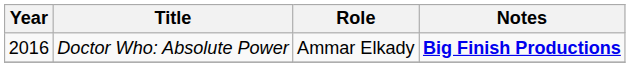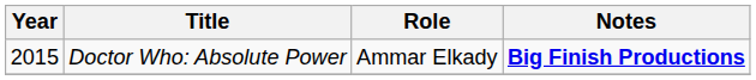Doctor Who: Absolute Power | Year: 2016 -> 2015
